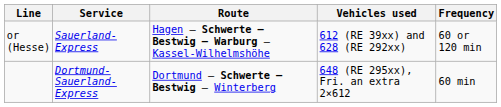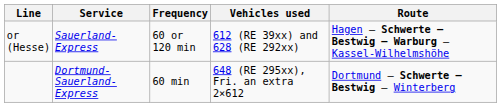columns swapped: Route <-> Frequency
